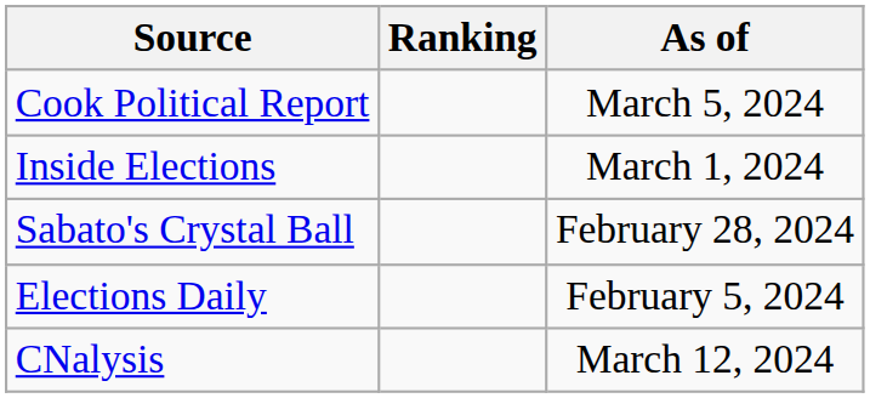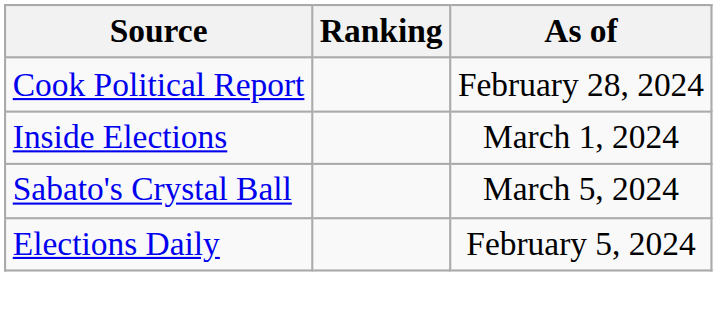Cook Political Report | As of: March 5, 2024 -> February 28, 2024
Sabato's Crystal Ball | As of: February 28, 2024 -> March 5, 2024
- row: CNalysis | March 12, 2024
